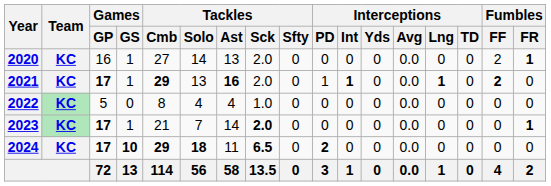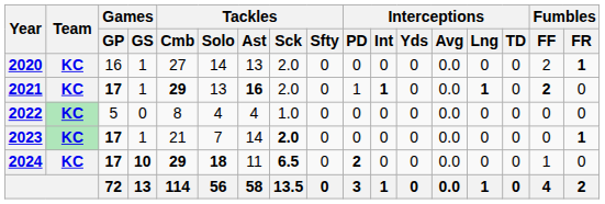2024 | Fumbles / FF: 0 -> 1
